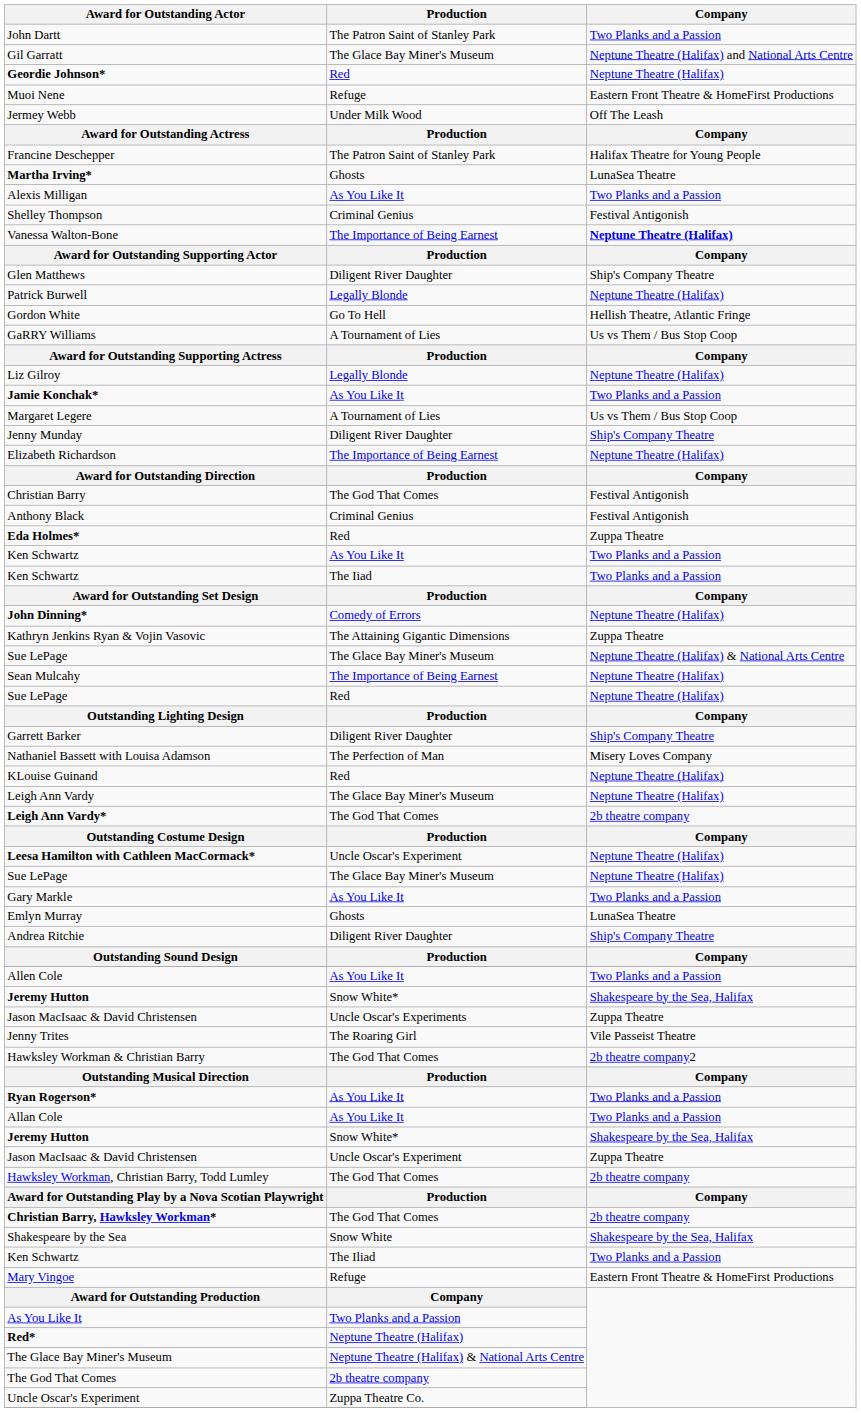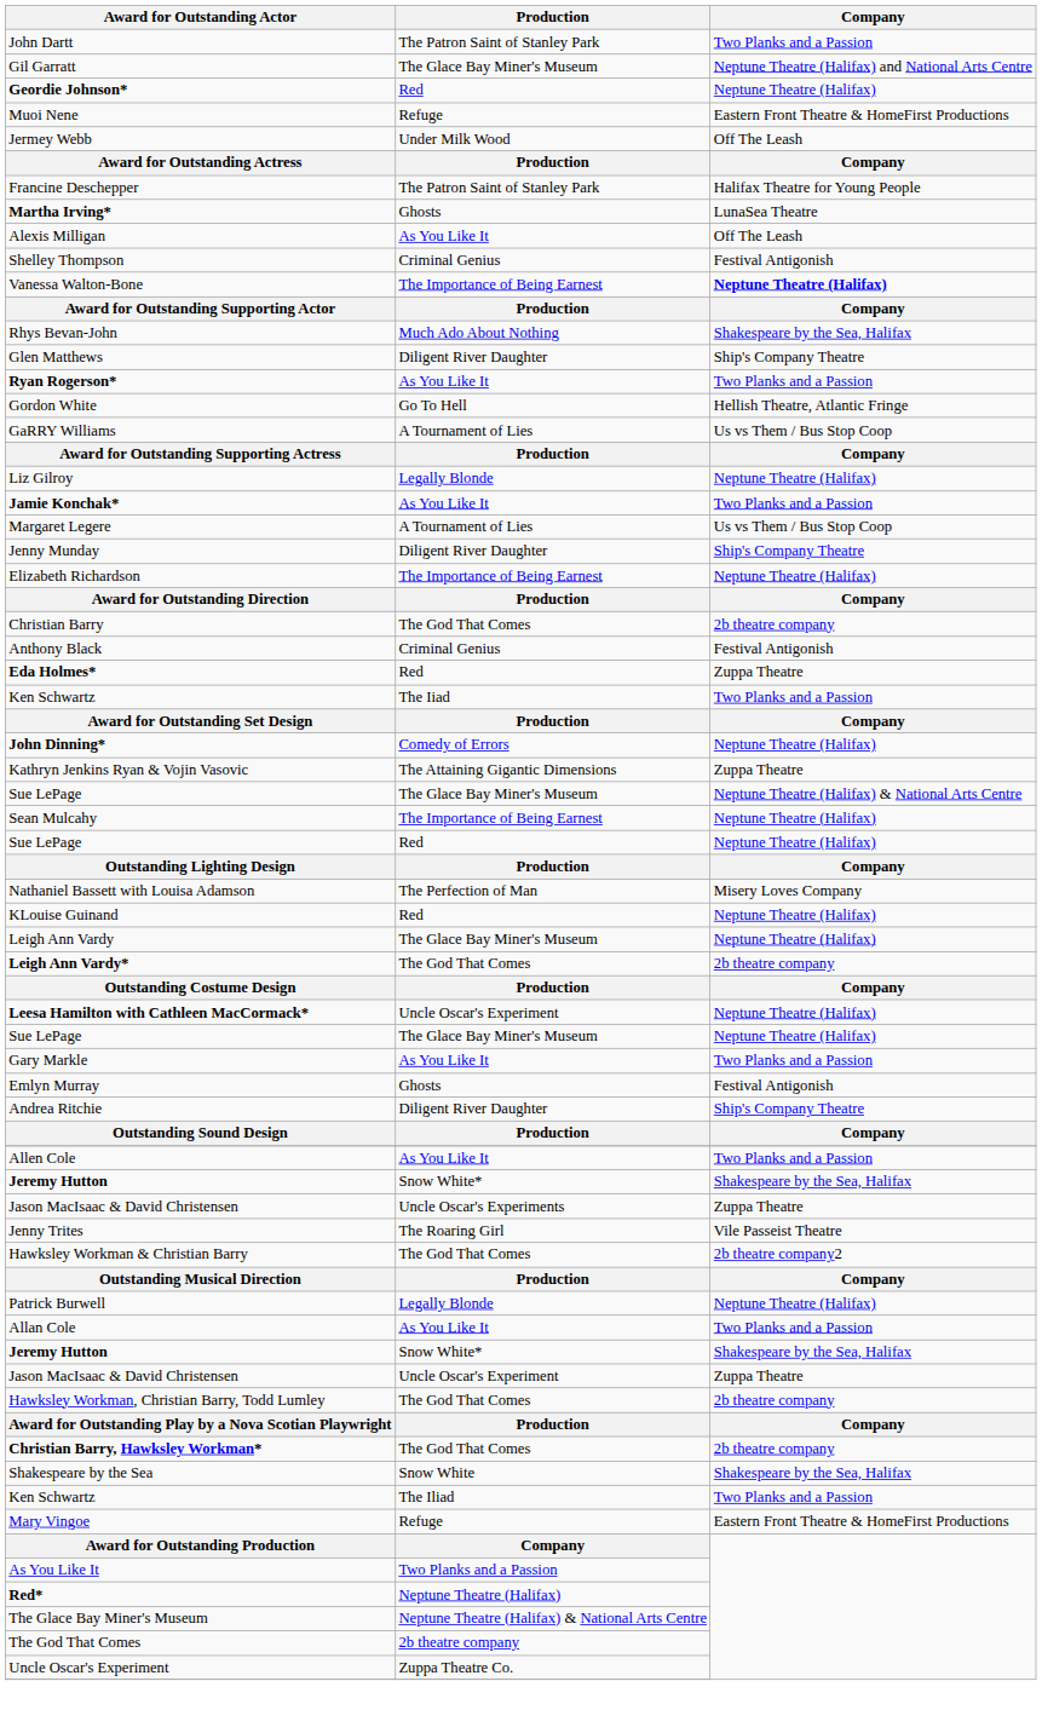Alexis Milligan | Company: Two Planks and a Passion -> Off The Leash
+ row: Rhys Bevan-John | Much Ado About Nothing | Shakespeare by the Sea, Halifax
rows swapped: Ryan Rogerson* <-> Patrick Burwell
Christian Barry | Company: Festival Antigonish -> 2b theatre company
- row: Ken Schwartz | As You Like It | Two Planks and a Passion
- row: Garrett Barker | Diligent River Daughter | Ship's Company Theatre
Emlyn Murray | Company: LunaSea Theatre -> Festival Antigonish
